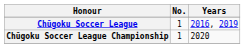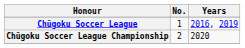Chūgoku Soccer League Championship | No.: 1 -> 2
